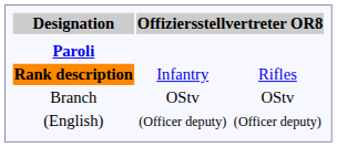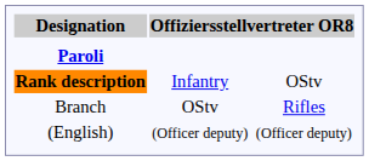Rank description | column 3: Rifles -> OStv
Branch | column 3: OStv -> Rifles
